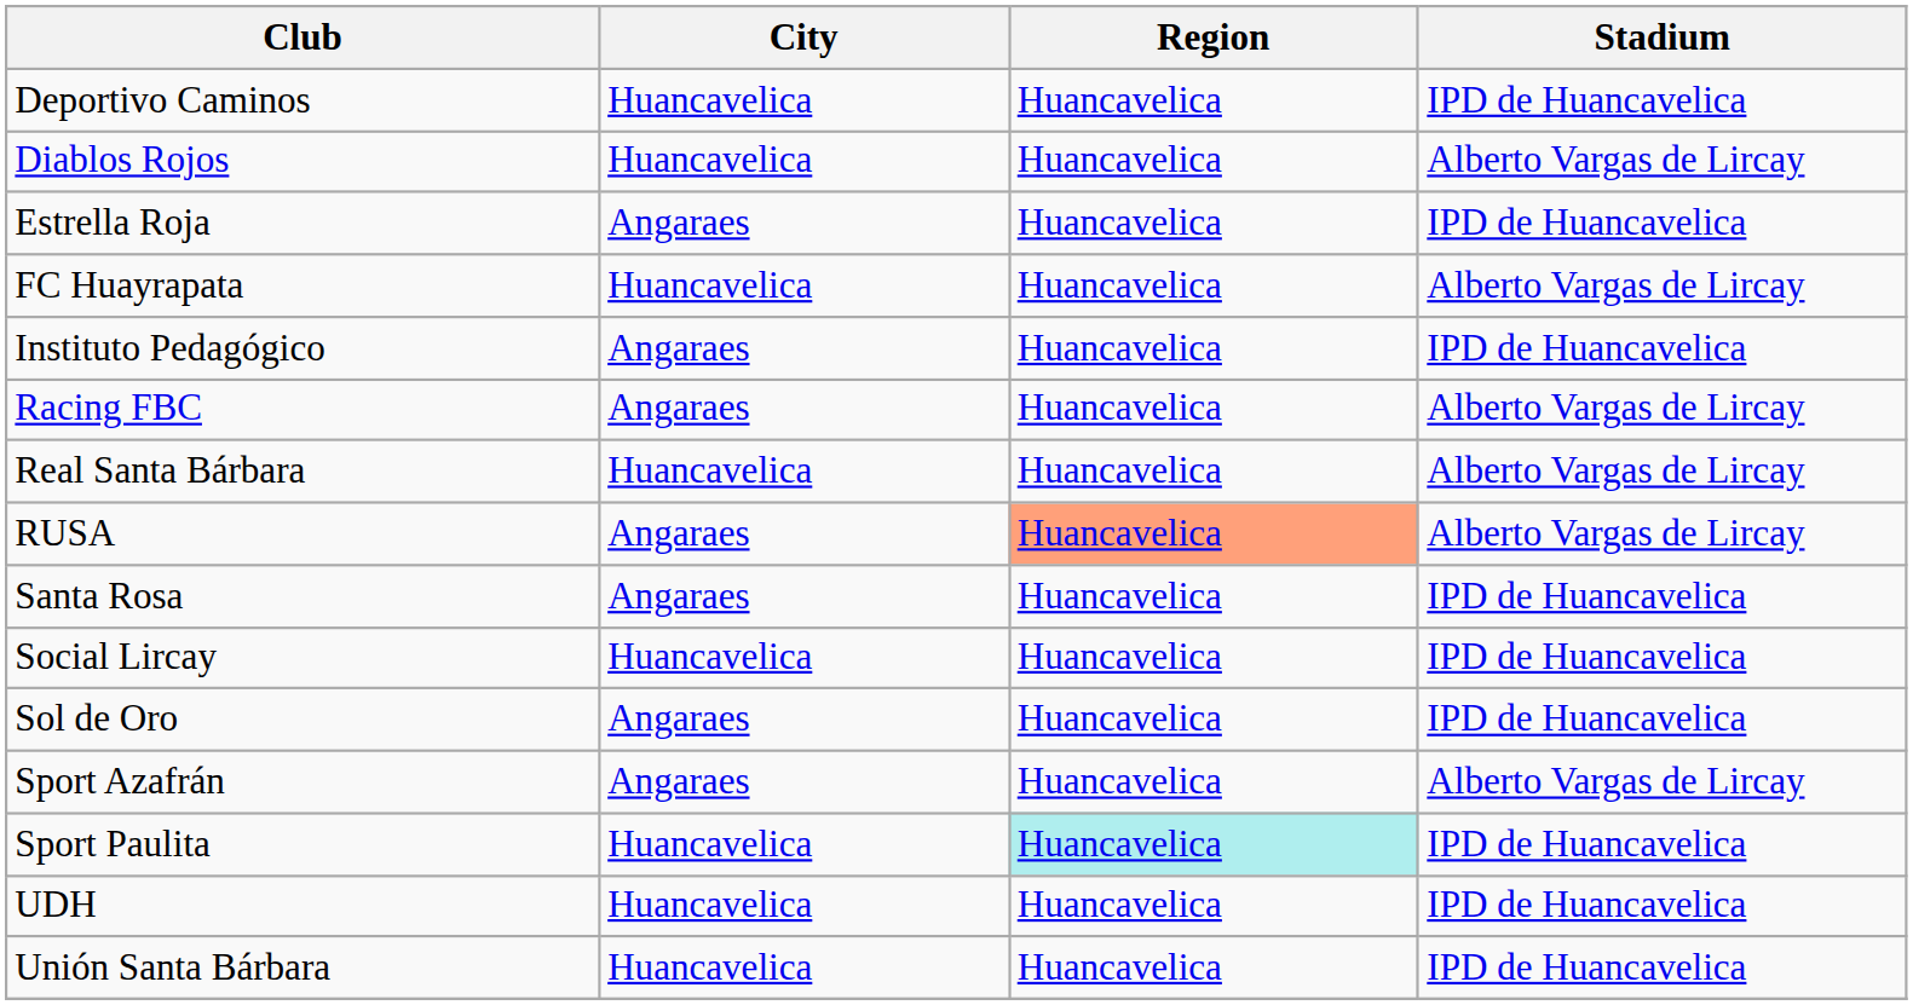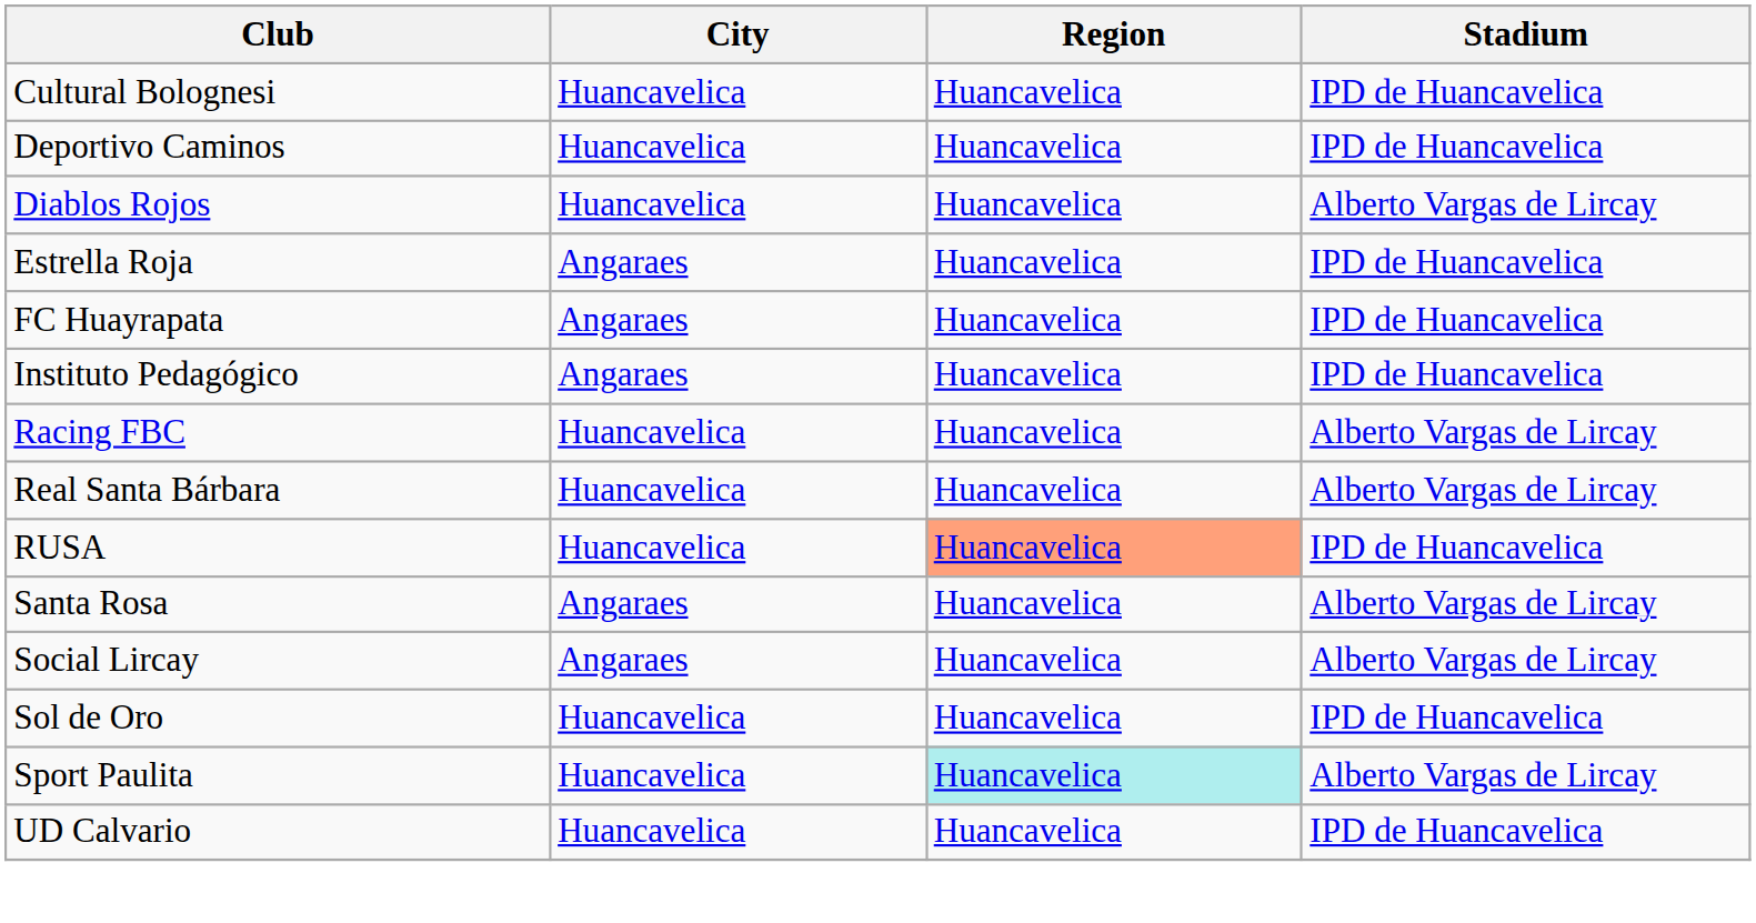+ row: Cultural Bolognesi | Huancavelica | Huancavelica | IPD de Huancavelica
FC Huayrapata | City: Huancavelica -> Angaraes
FC Huayrapata | Stadium: Alberto Vargas de Lircay -> IPD de Huancavelica
Racing FBC | City: Angaraes -> Huancavelica
RUSA | City: Angaraes -> Huancavelica
RUSA | Stadium: Alberto Vargas de Lircay -> IPD de Huancavelica
Santa Rosa | Stadium: IPD de Huancavelica -> Alberto Vargas de Lircay
Social Lircay | City: Huancavelica -> Angaraes
Social Lircay | Stadium: IPD de Huancavelica -> Alberto Vargas de Lircay
Sol de Oro | City: Angaraes -> Huancavelica
- row: Sport Azafrán | Angaraes | Huancavelica | Alberto Vargas de Lircay
Sport Paulita | Stadium: IPD de Huancavelica -> Alberto Vargas de Lircay
+ row: UD Calvario | Huancavelica | Huancavelica | IPD de Huancavelica
- row: UDH | Huancavelica | Huancavelica | IPD de Huancavelica
- row: Unión Santa Bárbara | Huancavelica | Huancavelica | IPD de Huancavelica
